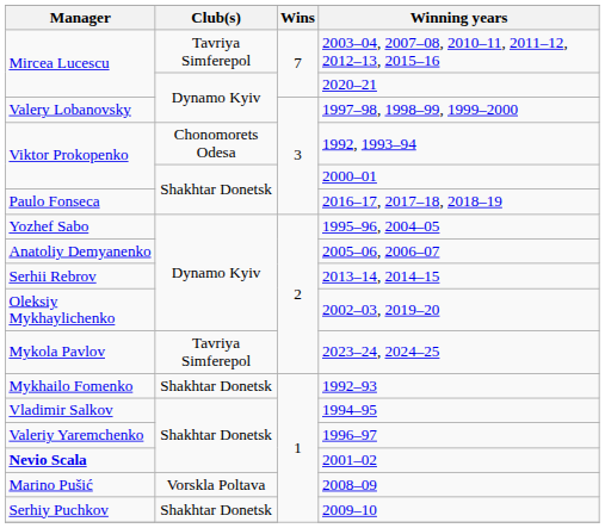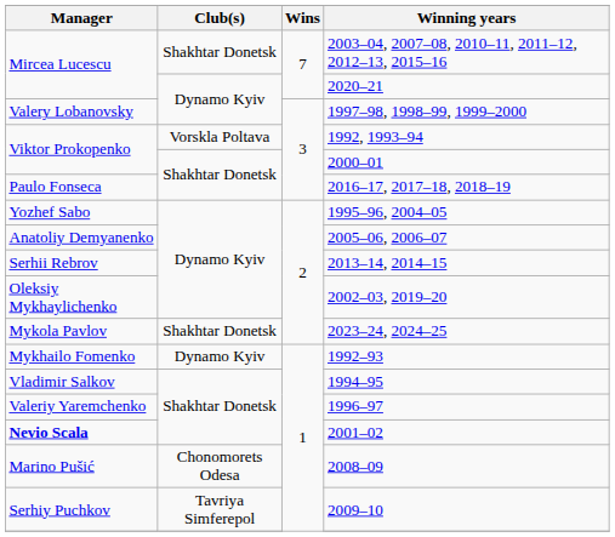2003–04, 2007–08, 2010–11, 2011–12, 2012–13, 2015–16 | Club(s): Tavriya Simferepol -> Shakhtar Donetsk
1992, 1993–94 | Club(s): Chonomorets Odesa -> Vorskla Poltava
2023–24, 2024–25 | Club(s): Tavriya Simferepol -> Shakhtar Donetsk
1992–93 | Club(s): Shakhtar Donetsk -> Dynamo Kyiv
2008–09 | Club(s): Vorskla Poltava -> Chonomorets Odesa
2009–10 | Club(s): Shakhtar Donetsk -> Tavriya Simferepol
